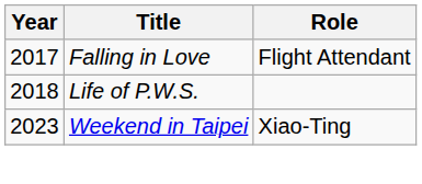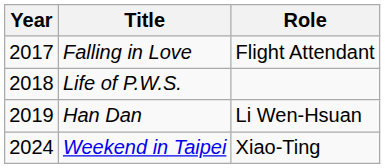+ row: 2019 | Han Dan | Li Wen-Hsuan
Weekend in Taipei | Year: 2023 -> 2024
